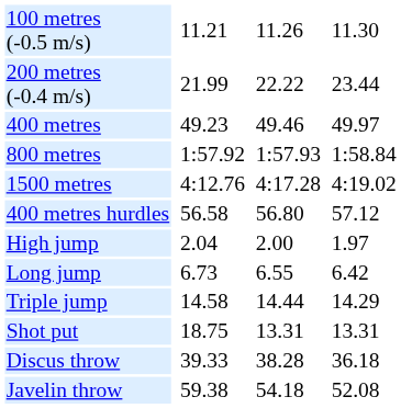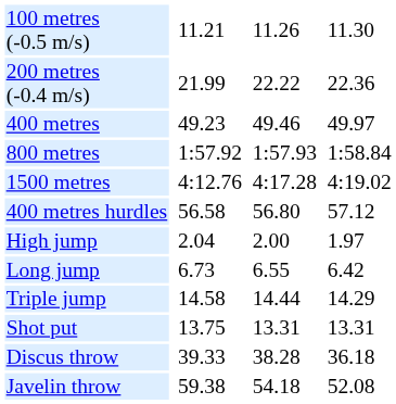200 metres (-0.4 m/s) | column 7: 23.44 -> 22.36
Shot put | column 3: 18.75 -> 13.75
